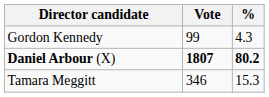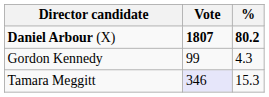rows swapped: Daniel Arbour (X) <-> Gordon Kennedy
Tamara Meggitt | Vote: no background -> lavender background
